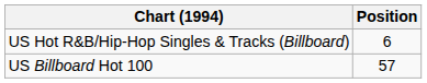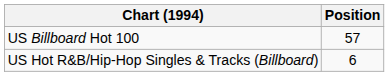rows swapped: US Billboard Hot 100 <-> US Hot R&B/Hip-Hop Singles & Tracks (Billboard)
